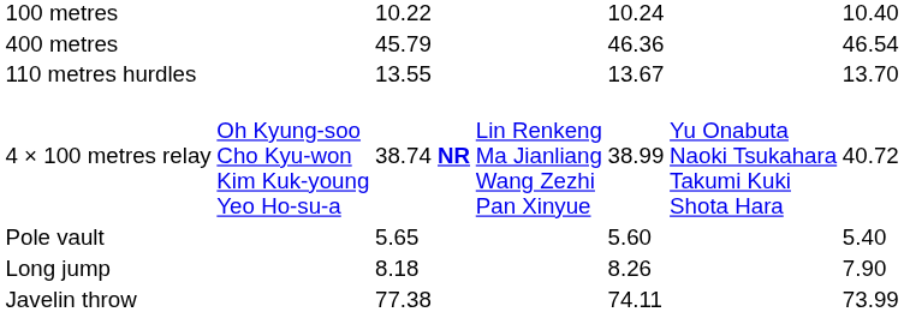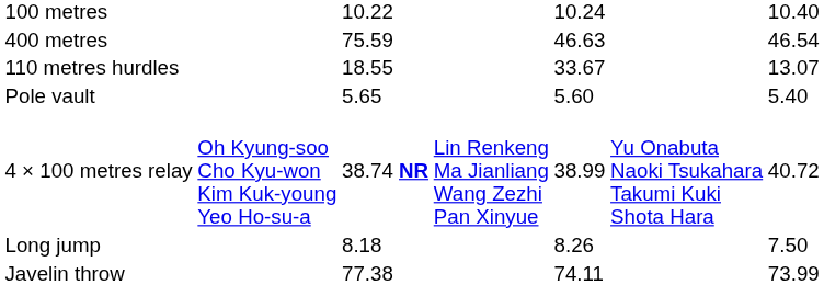400 metres | column 3: 45.79 -> 75.59
400 metres | column 5: 46.36 -> 46.63
110 metres hurdles | column 3: 13.55 -> 18.55
110 metres hurdles | column 5: 13.67 -> 33.67
110 metres hurdles | column 7: 13.70 -> 13.07
rows swapped: 4 × 100 metres relay <-> Pole vault
Long jump | column 7: 7.90 -> 7.50
